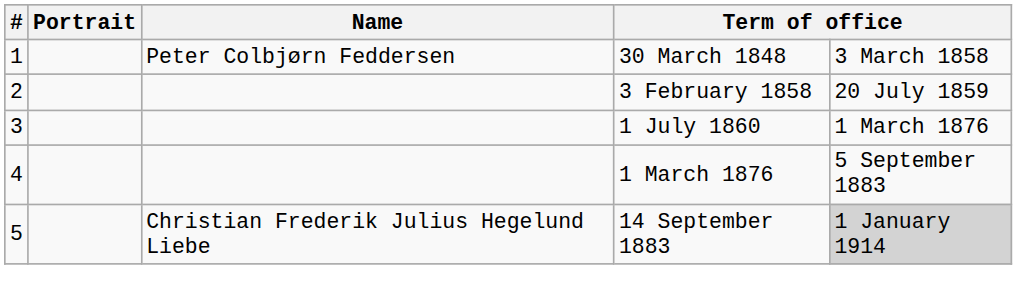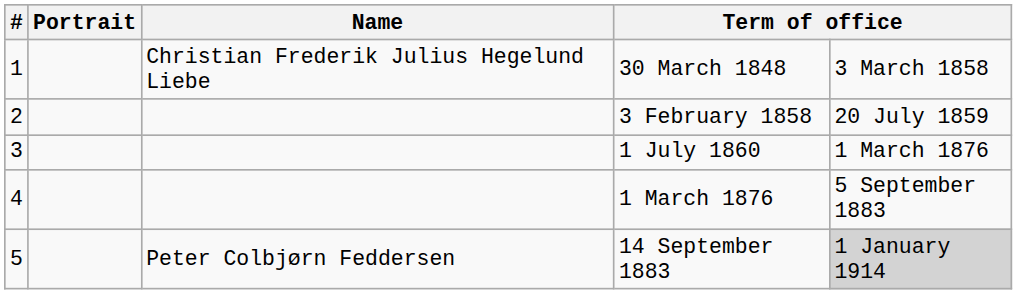30 March 1848 | Name: Peter Colbjørn Feddersen -> Christian Frederik Julius Hegelund Liebe
14 September 1883 | Name: Christian Frederik Julius Hegelund Liebe -> Peter Colbjørn Feddersen
